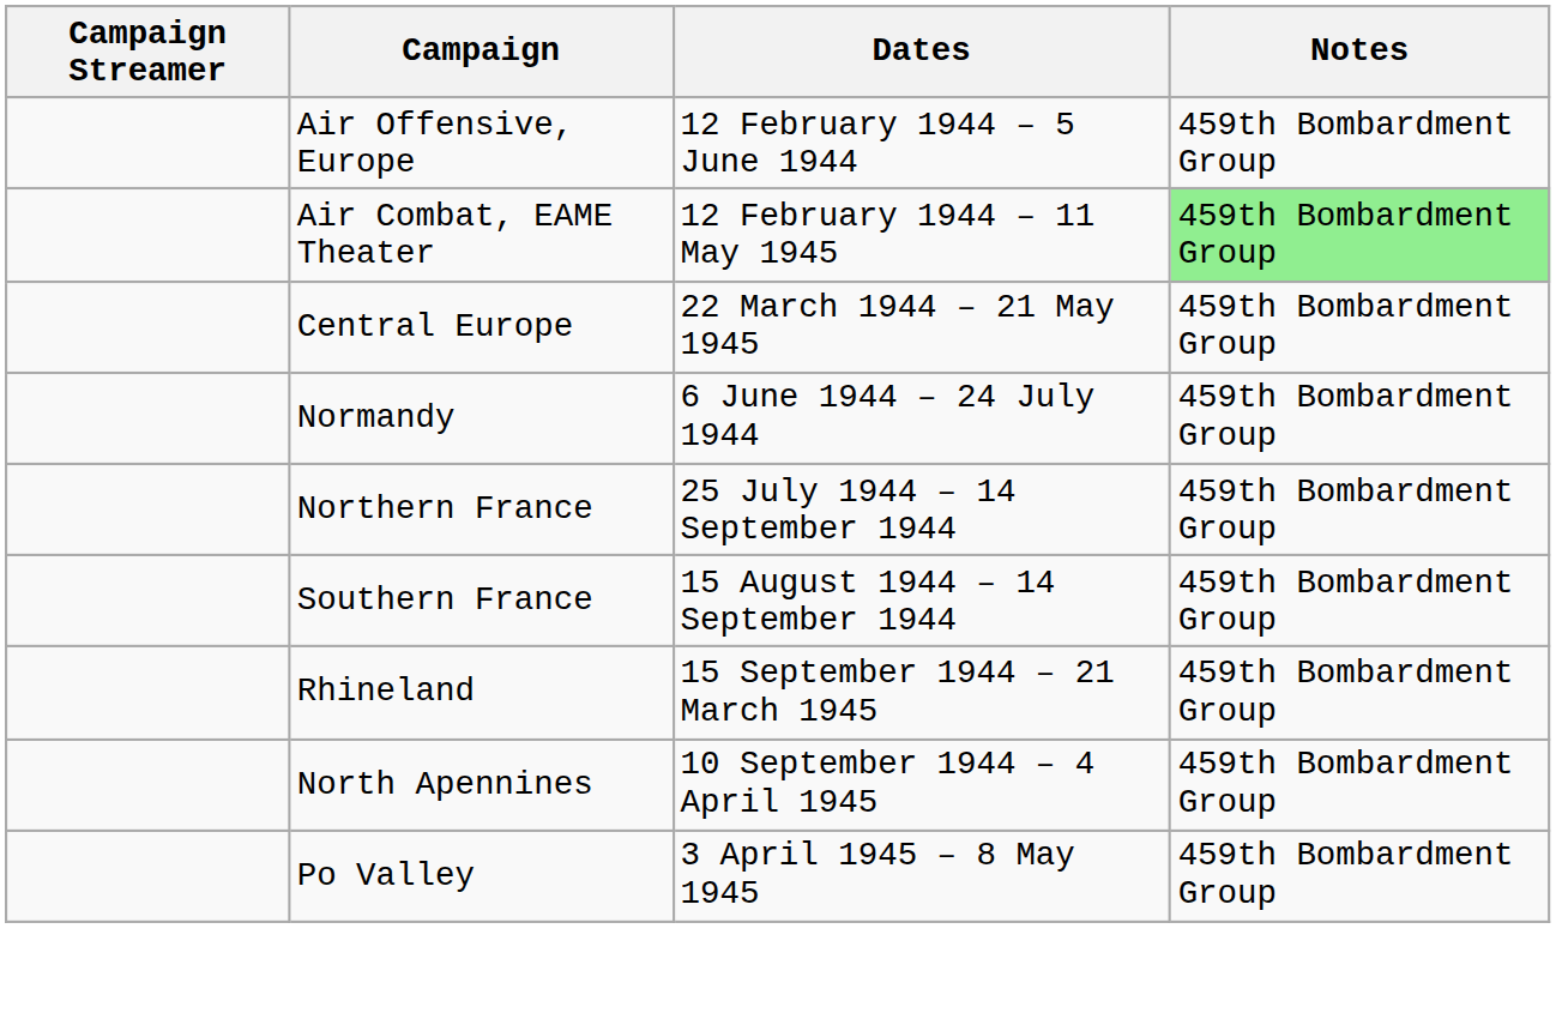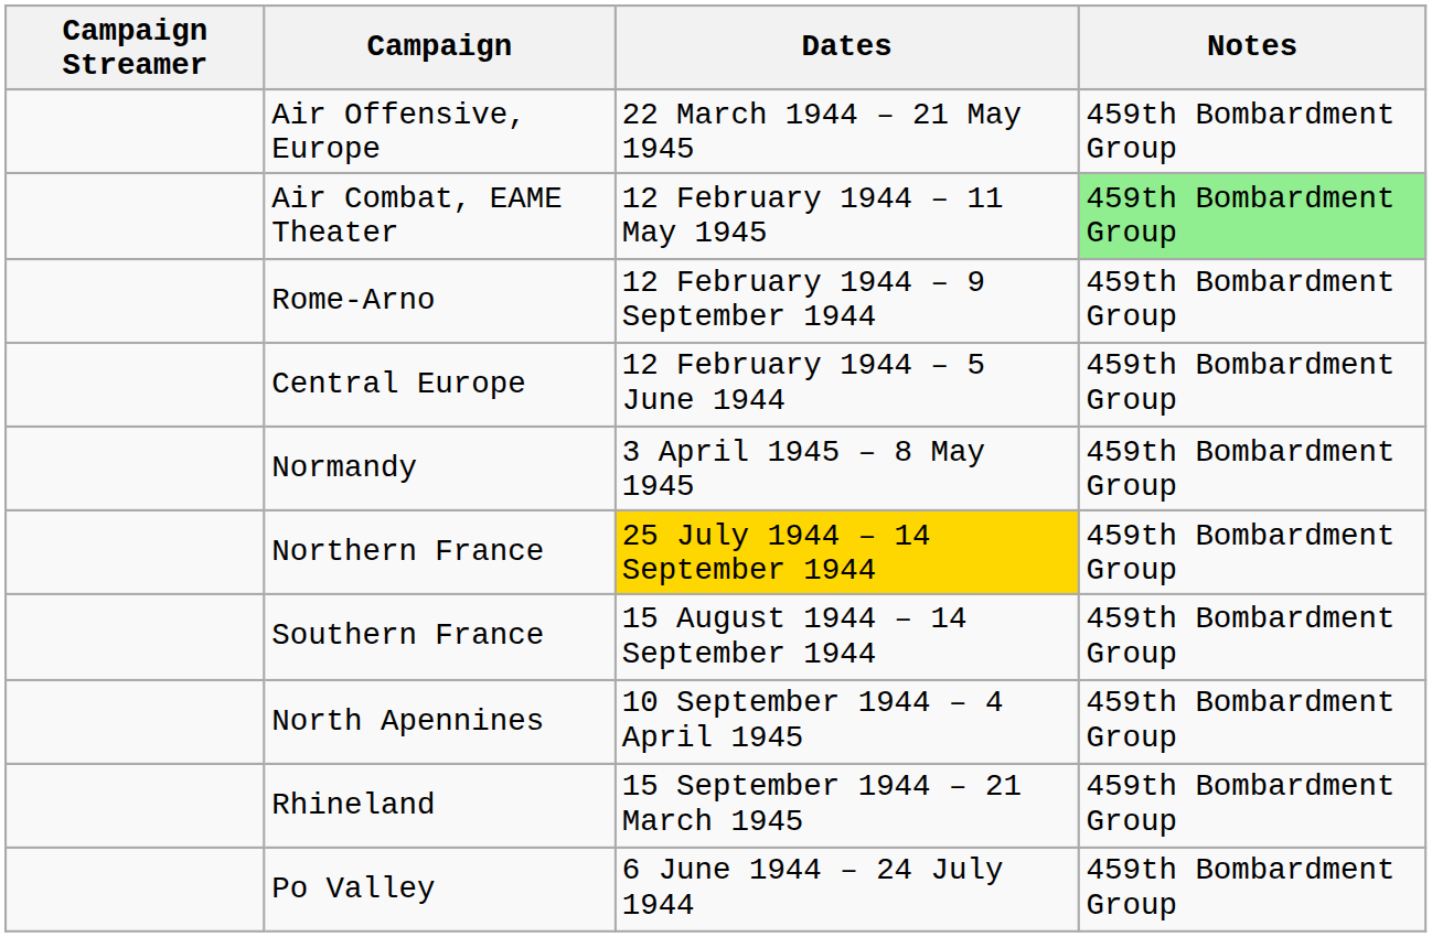Air Offensive, Europe | Dates: 12 February 1944 – 5 June 1944 -> 22 March 1944 – 21 May 1945
+ row: Rome-Arno | 12 February 1944 – 9 September 1944 | 459th Bombardment Group
Central Europe | Dates: 22 March 1944 – 21 May 1945 -> 12 February 1944 – 5 June 1944
Normandy | Dates: 6 June 1944 – 24 July 1944 -> 3 April 1945 – 8 May 1945
Northern France | Dates: no background -> gold background
rows swapped: North Apennines <-> Rhineland
Po Valley | Dates: 3 April 1945 – 8 May 1945 -> 6 June 1944 – 24 July 1944
